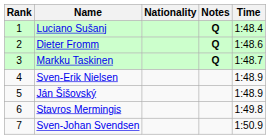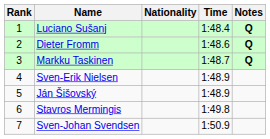columns swapped: Time <-> Notes
